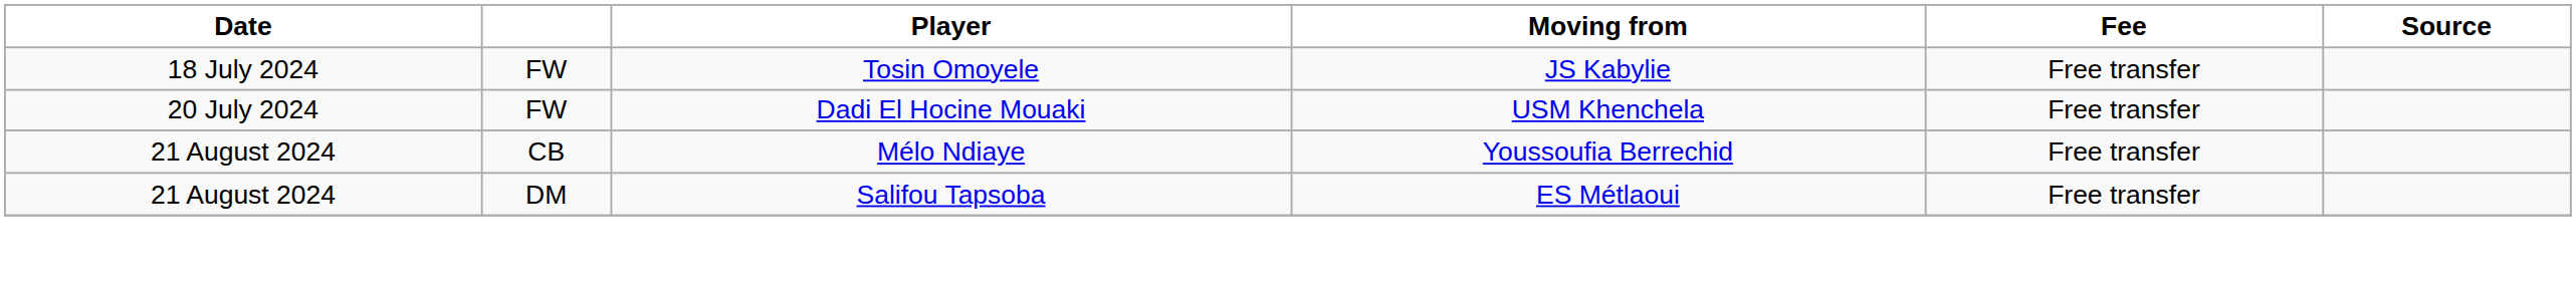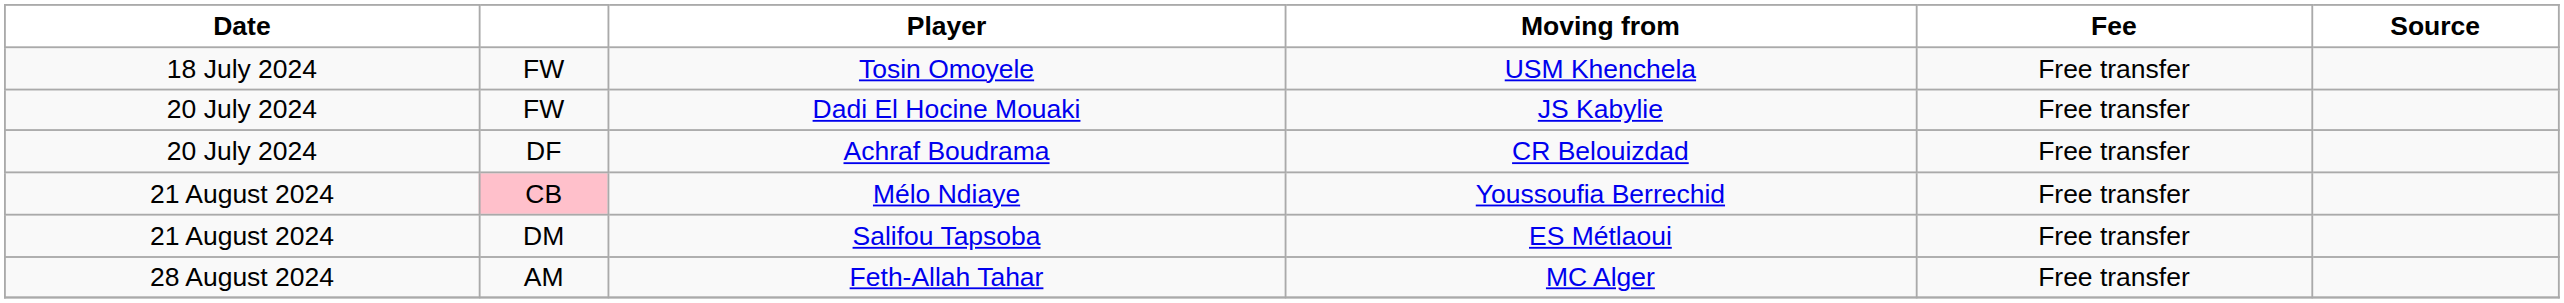Tosin Omoyele | Moving from: JS Kabylie -> USM Khenchela
Dadi El Hocine Mouaki | Moving from: USM Khenchela -> JS Kabylie
+ row: 20 July 2024 | DF | Achraf Boudrama | CR Belouizdad | Free transfer
Mélo Ndiaye | column 2: no background -> pink background
+ row: 28 August 2024 | AM | Feth-Allah Tahar | MC Alger | Free transfer
